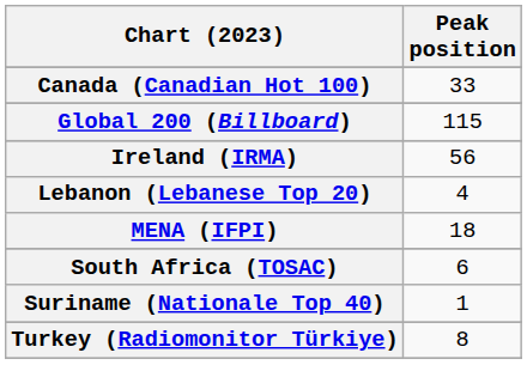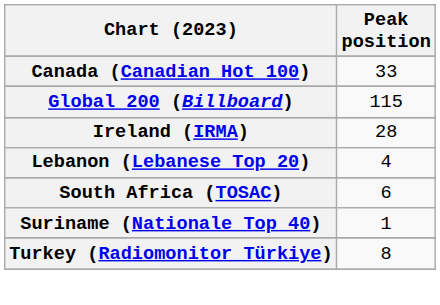Ireland (IRMA) | Peak position: 56 -> 28
- row: MENA (IFPI) | 18
